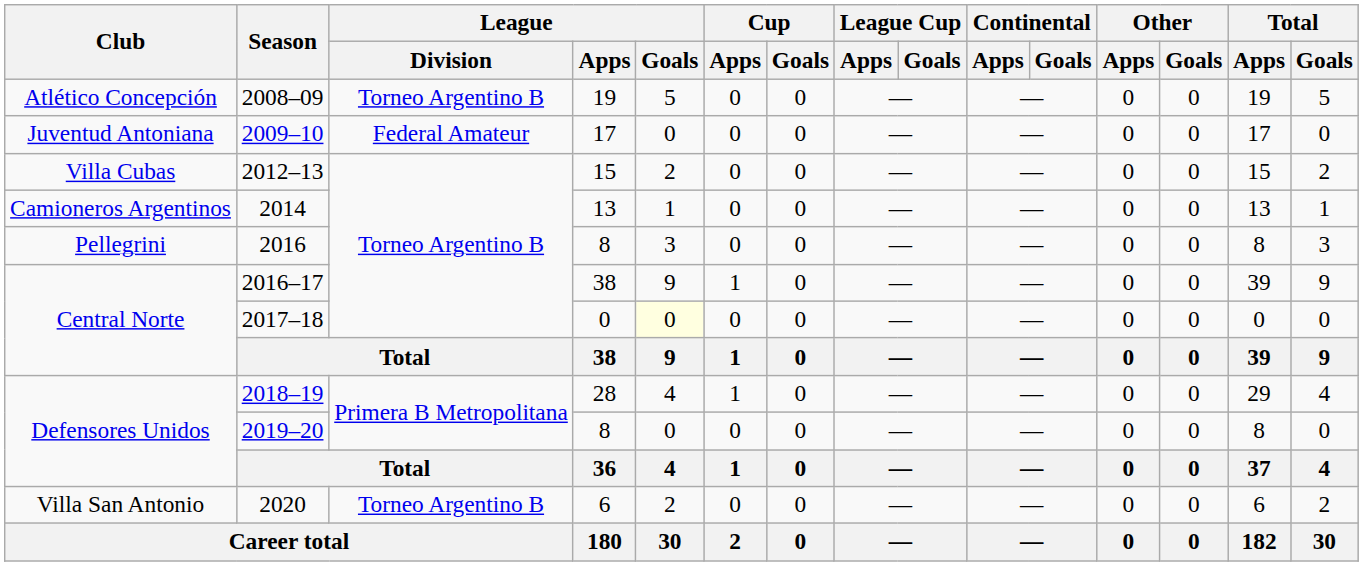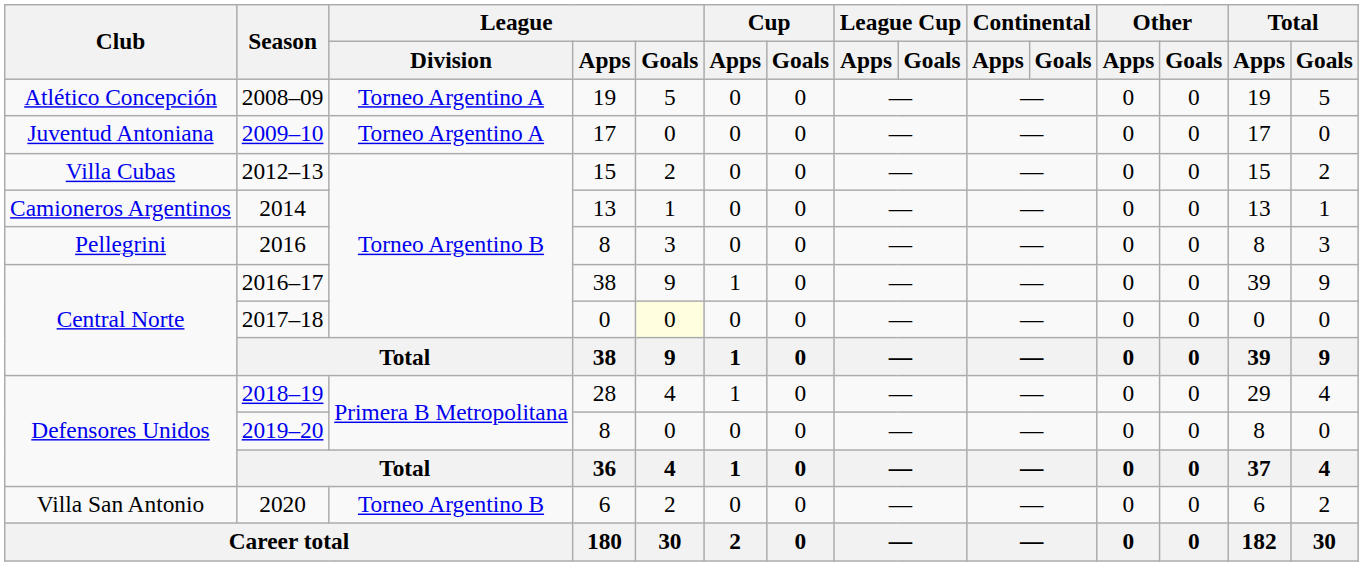2008–09 | League / Division: Torneo Argentino B -> Torneo Argentino A
2009–10 | League / Division: Federal Amateur -> Torneo Argentino A
